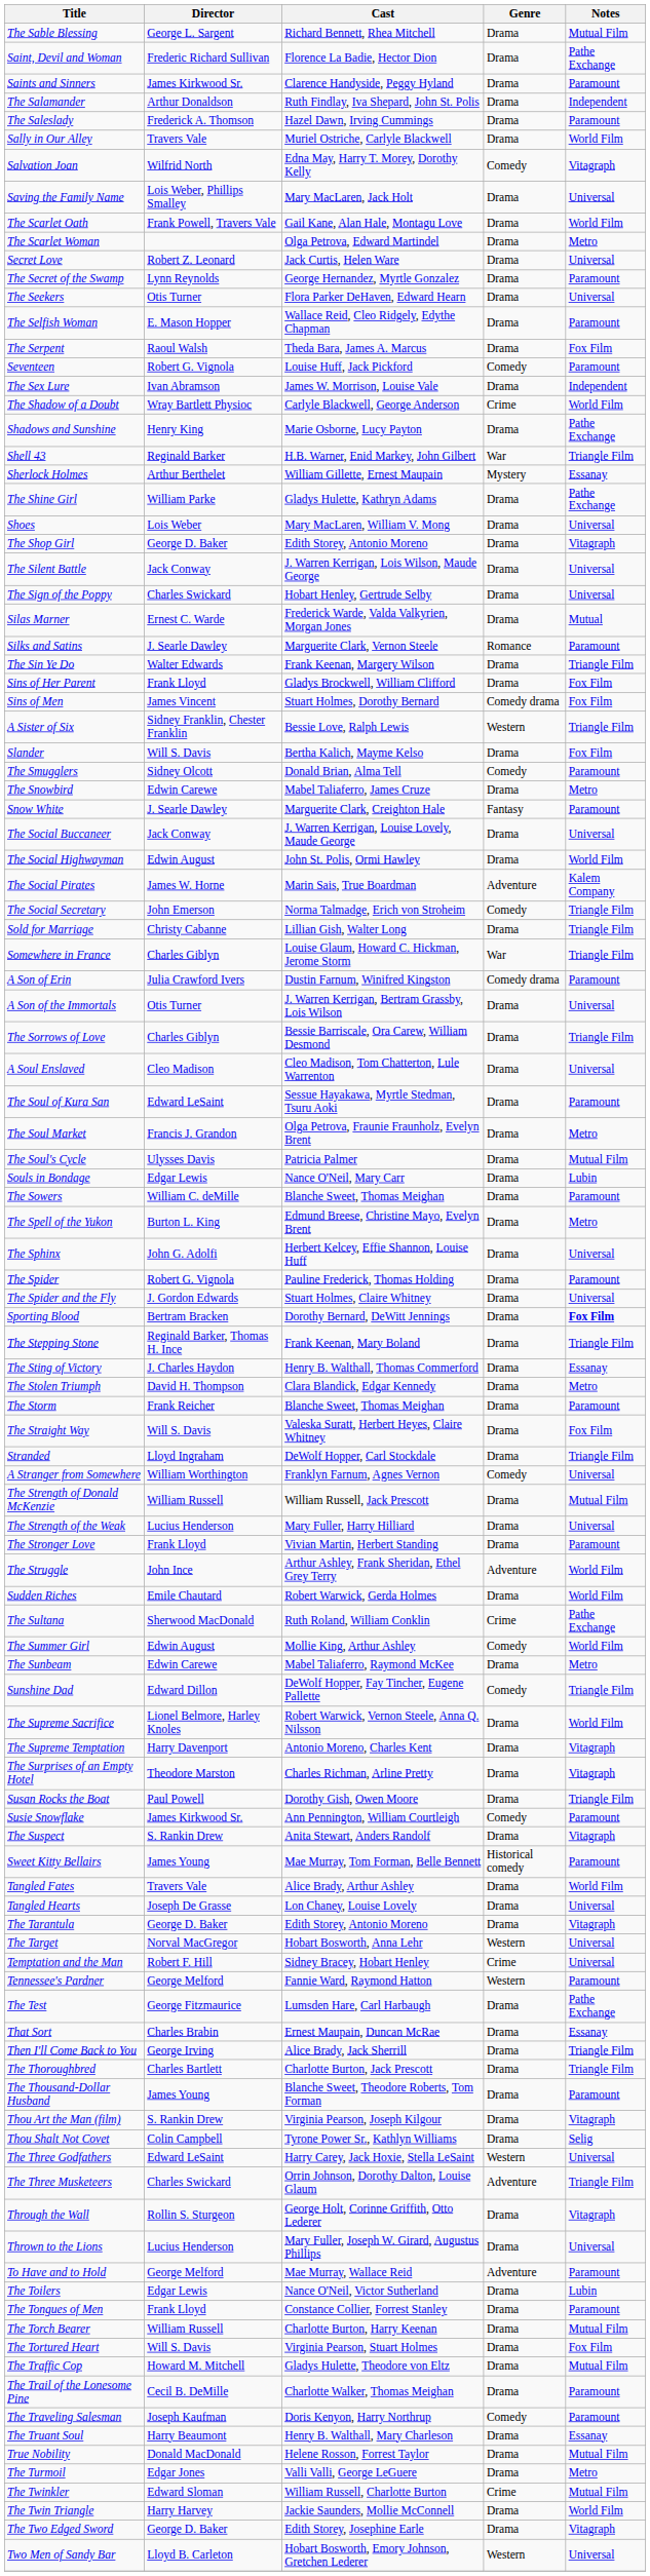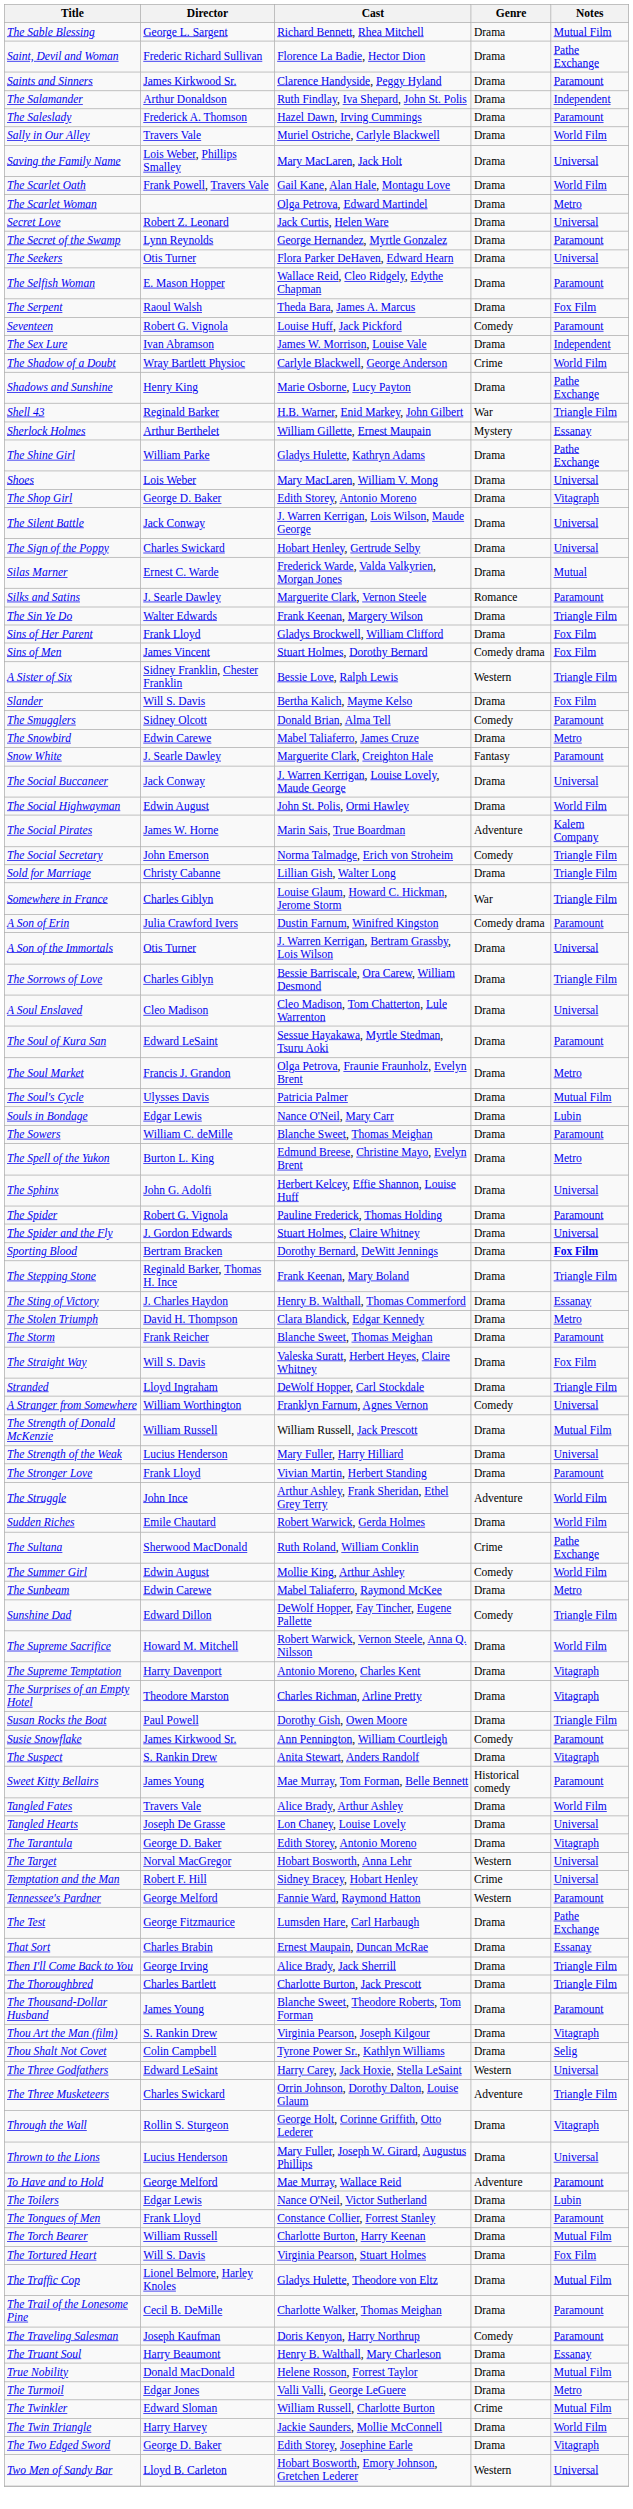- row: Salvation Joan | Wilfrid North | Edna May, Harry T. Morey, Dorothy Kelly | Comedy | Vitagraph
The Supreme Sacrifice | Director: Lionel Belmore, Harley Knoles -> Howard M. Mitchell
The Traffic Cop | Director: Howard M. Mitchell -> Lionel Belmore, Harley Knoles
